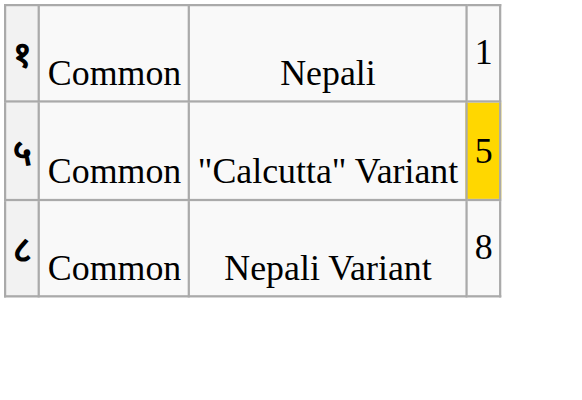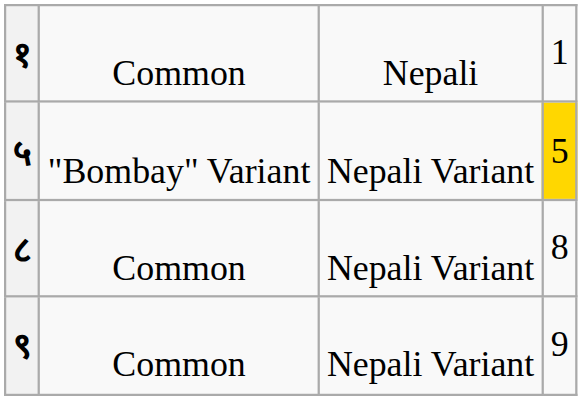५ | column 2: Common -> "Bombay" Variant
५ | column 3: "Calcutta" Variant -> Nepali Variant
+ row: ९ | Common | Nepali Variant | 9
